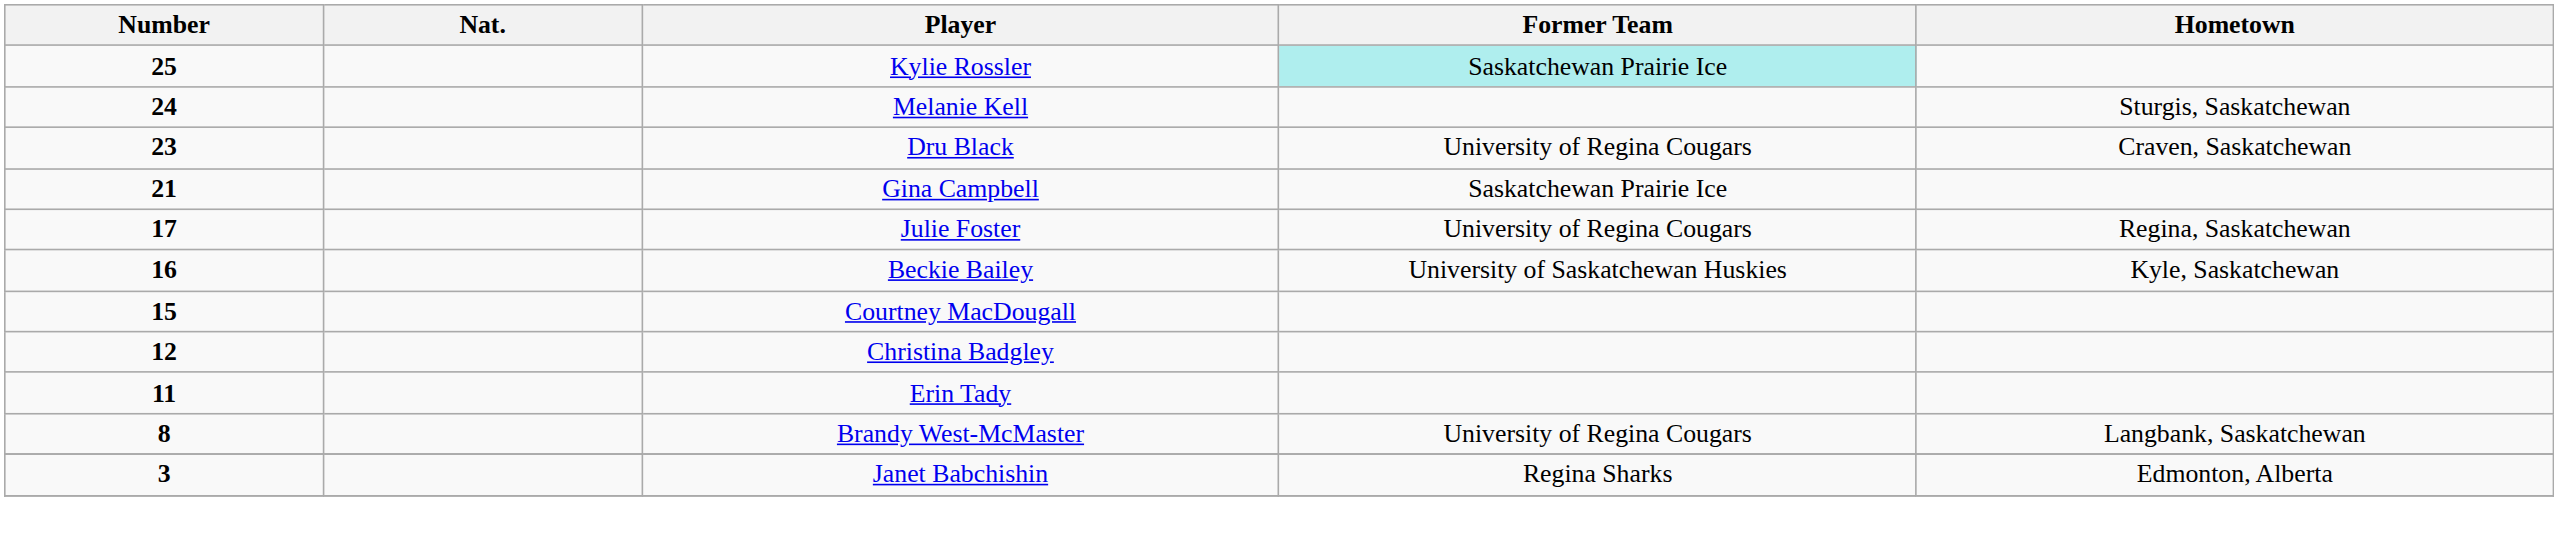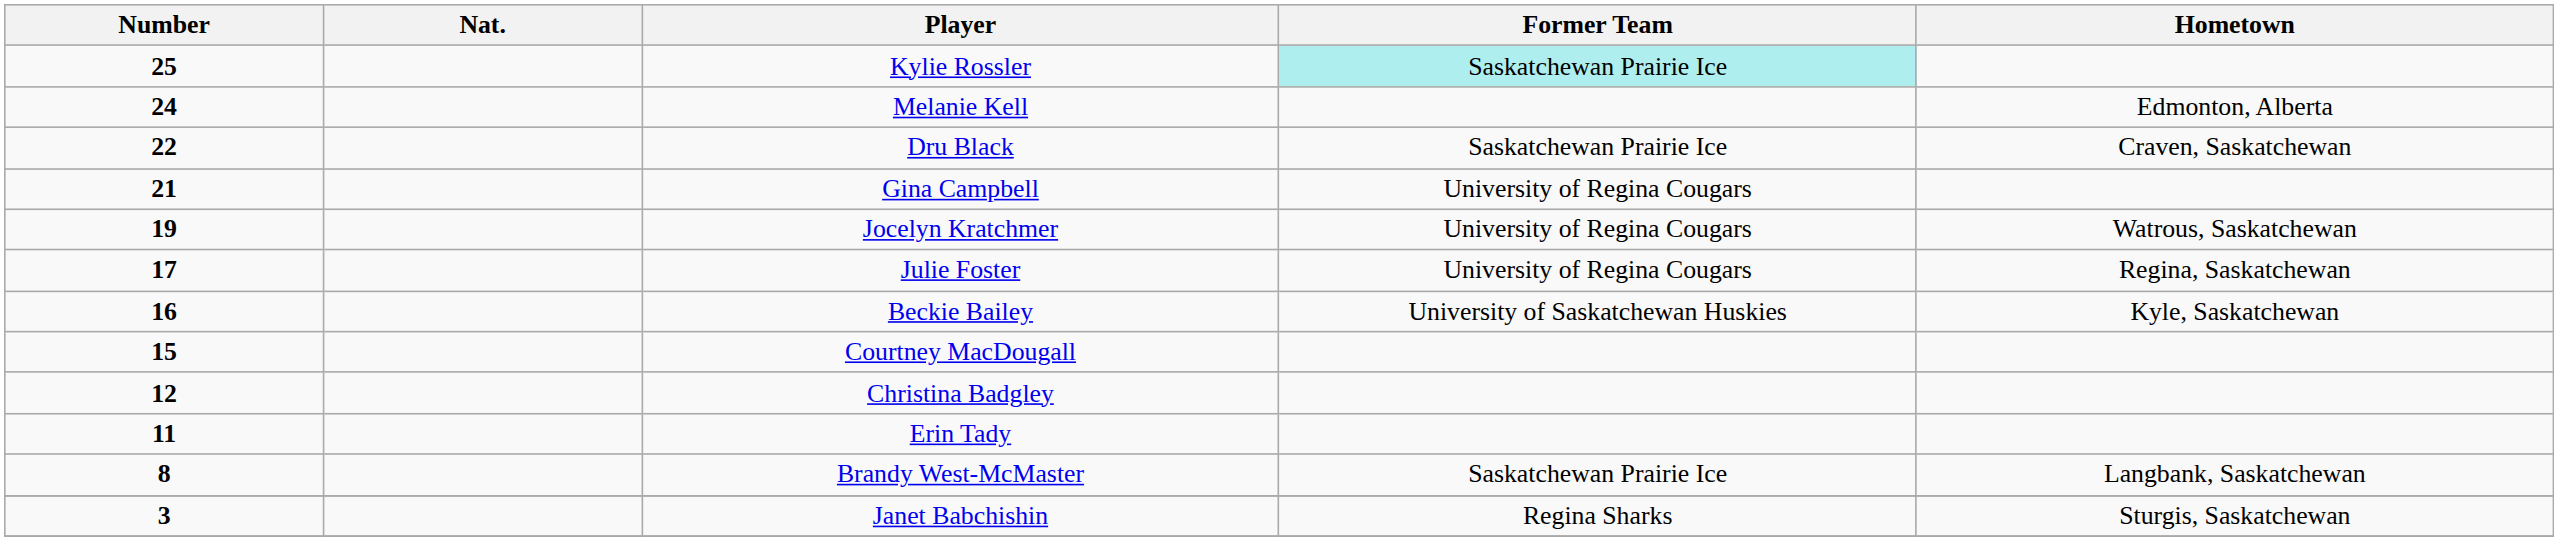Melanie Kell | Hometown: Sturgis, Saskatchewan -> Edmonton, Alberta
Dru Black | Number: 23 -> 22
Dru Black | Former Team: University of Regina Cougars -> Saskatchewan Prairie Ice
Gina Campbell | Former Team: Saskatchewan Prairie Ice -> University of Regina Cougars
+ row: 19 | Jocelyn Kratchmer | University of Regina Cougars | Watrous, Saskatchewan
Brandy West-McMaster | Former Team: University of Regina Cougars -> Saskatchewan Prairie Ice
Janet Babchishin | Hometown: Edmonton, Alberta -> Sturgis, Saskatchewan
